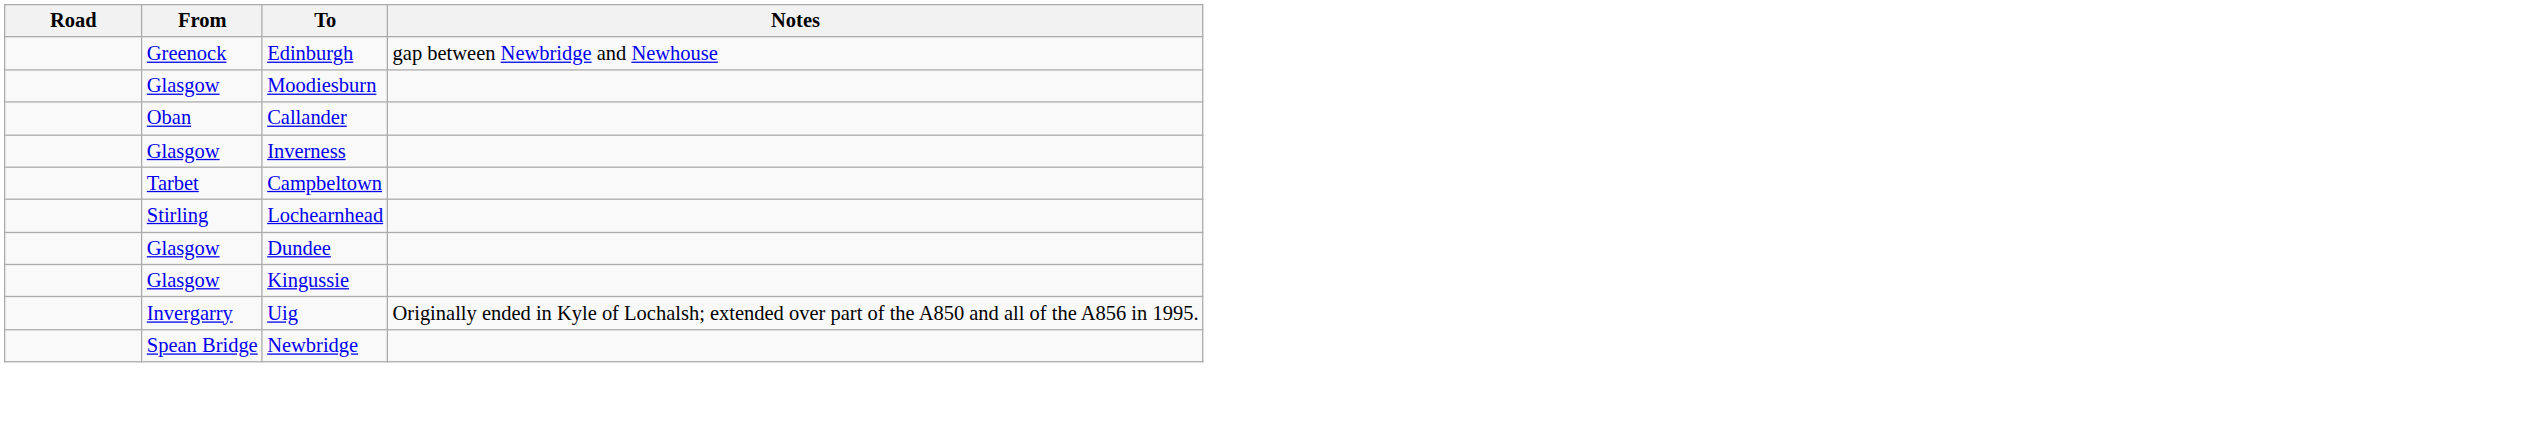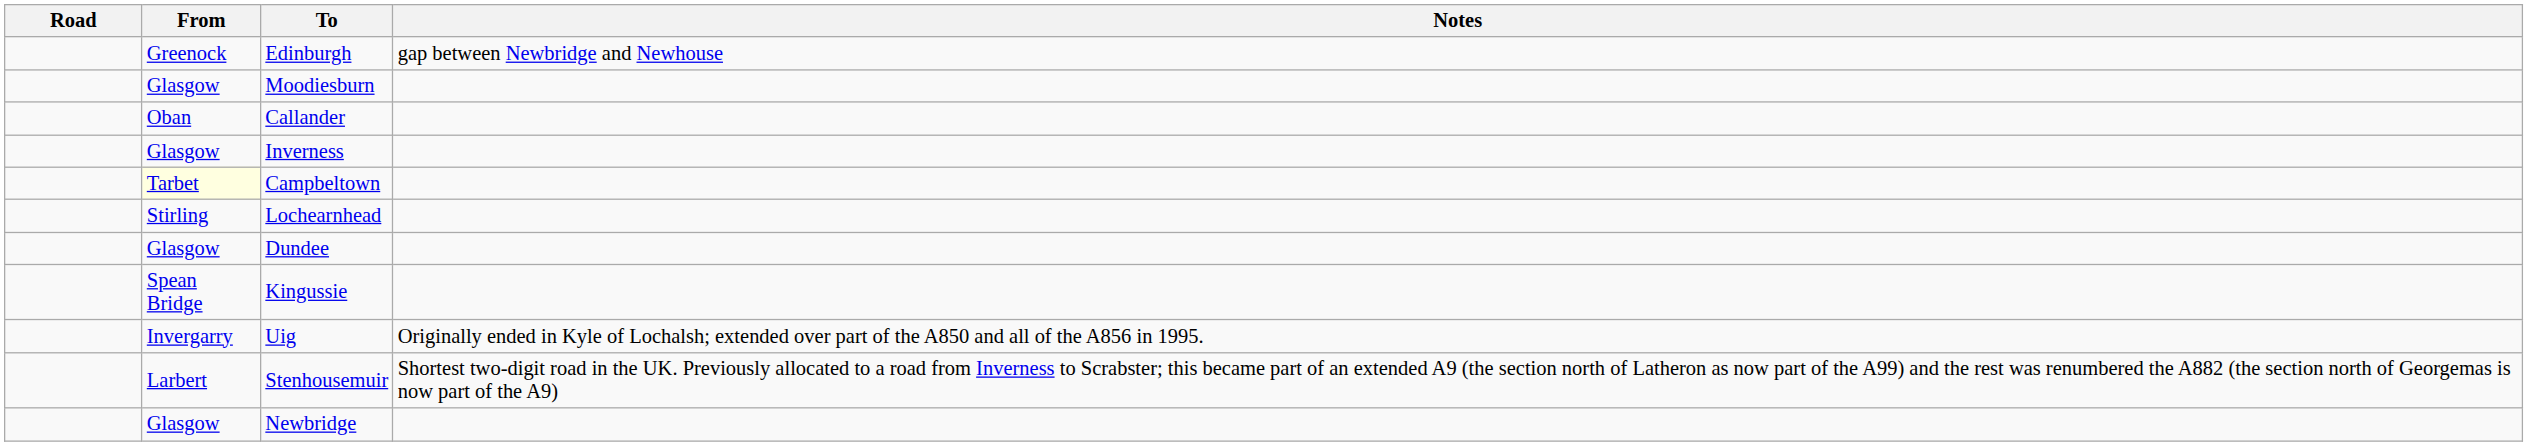Campbeltown | From: no background -> lightyellow background
Kingussie | From: Glasgow -> Spean Bridge
+ row: Larbert | Stenhousemuir | Shortest two-digit road in the UK. Previously allocated to a road from Inverness to Scrabster; this became part of an extended A9 (the section north of Latheron as now part of the A99) and the rest was renumbered the A882 (the section north of Georgemas is now part of the A9)
Newbridge | From: Spean Bridge -> Glasgow
